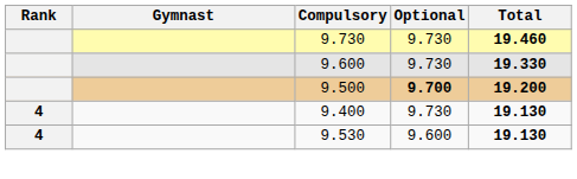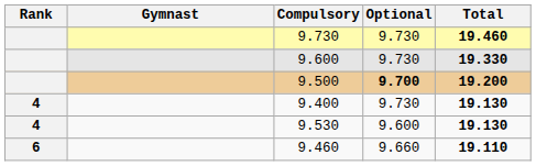+ row: 6 | 9.460 | 9.660 | 19.110
